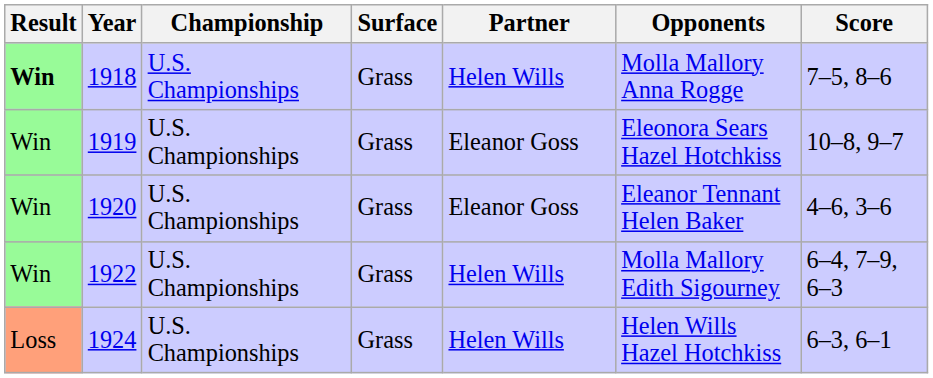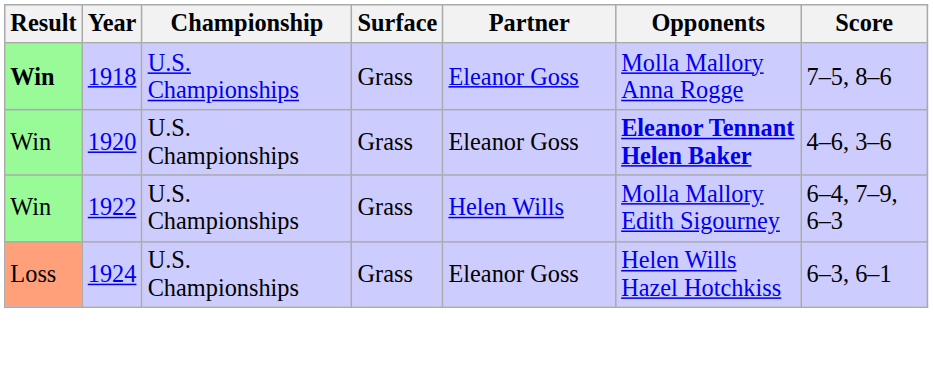1918 | Partner: Helen Wills -> Eleanor Goss
- row: Win | 1919 | U.S. Championships | Grass | Eleanor Goss | Eleonora Sears Hazel Hotchkiss | 10–8, 9–7
1920 | Opponents: normal -> bold
1924 | Partner: Helen Wills -> Eleanor Goss
